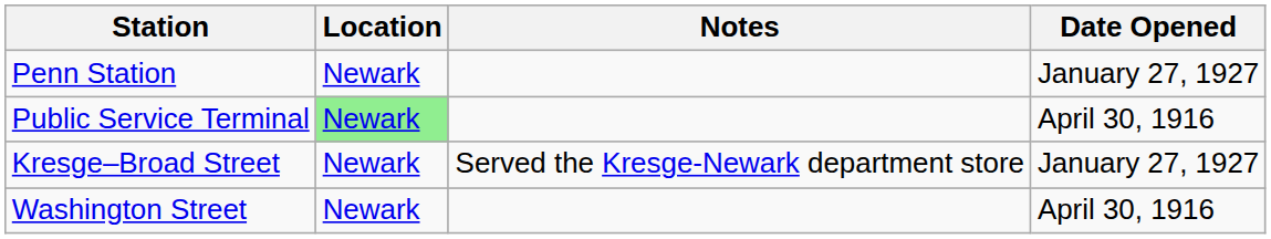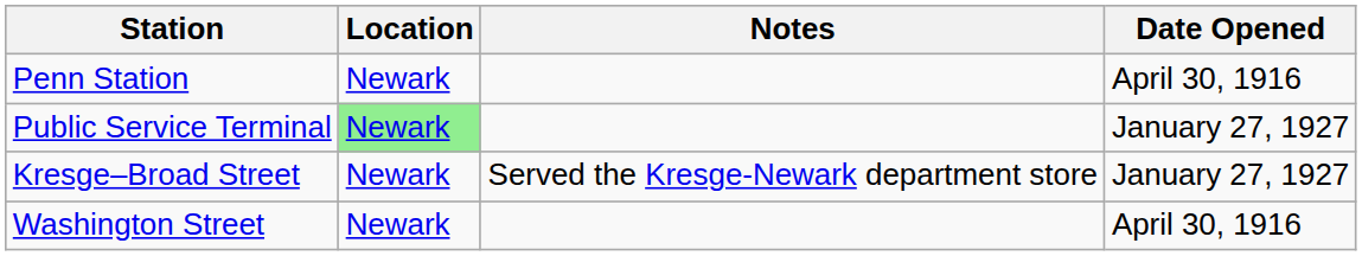Penn Station | Date Opened: January 27, 1927 -> April 30, 1916
Public Service Terminal | Date Opened: April 30, 1916 -> January 27, 1927
